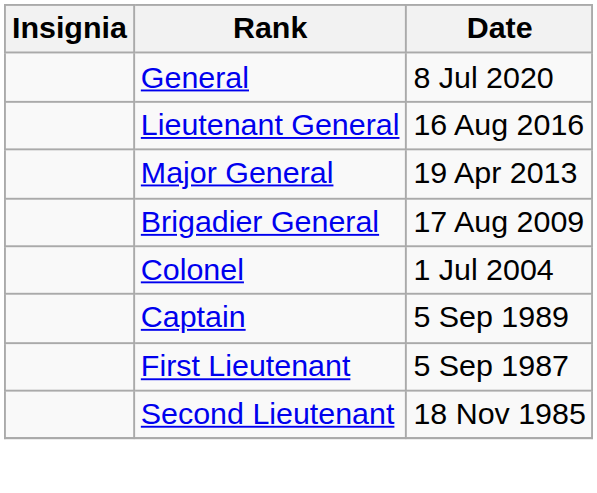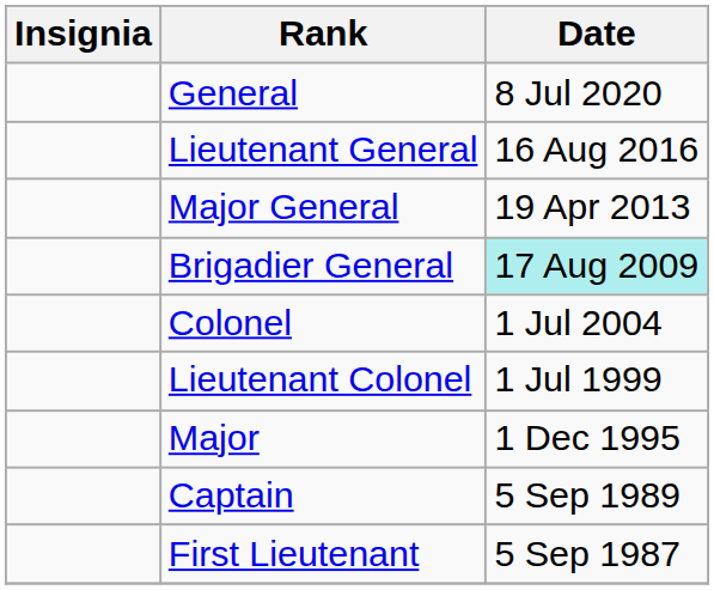Brigadier General | Date: no background -> paleturquoise background
+ row: Lieutenant Colonel | 1 Jul 1999
+ row: Major | 1 Dec 1995
- row: Second Lieutenant | 18 Nov 1985
